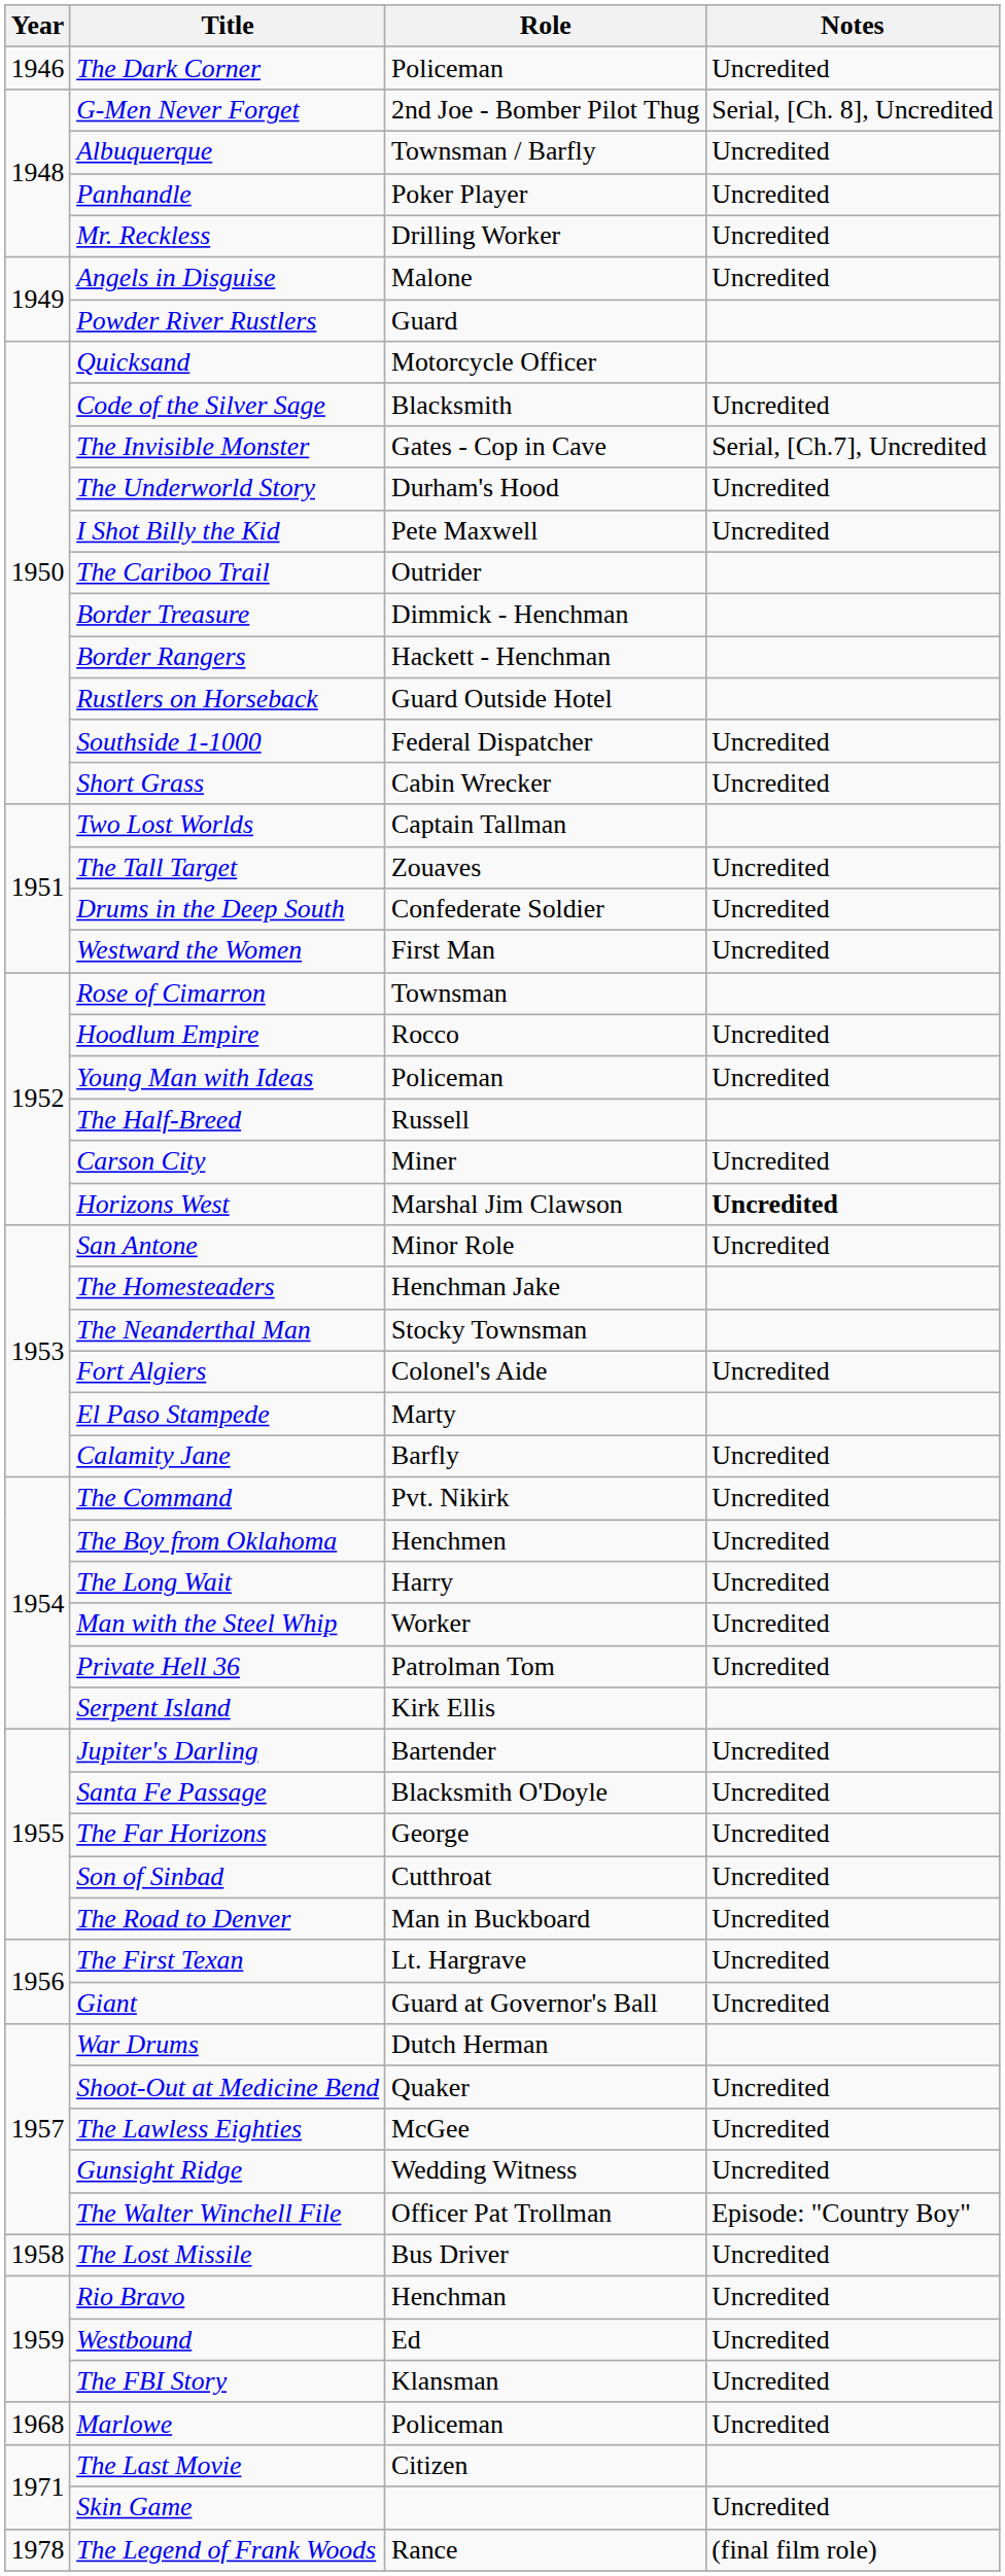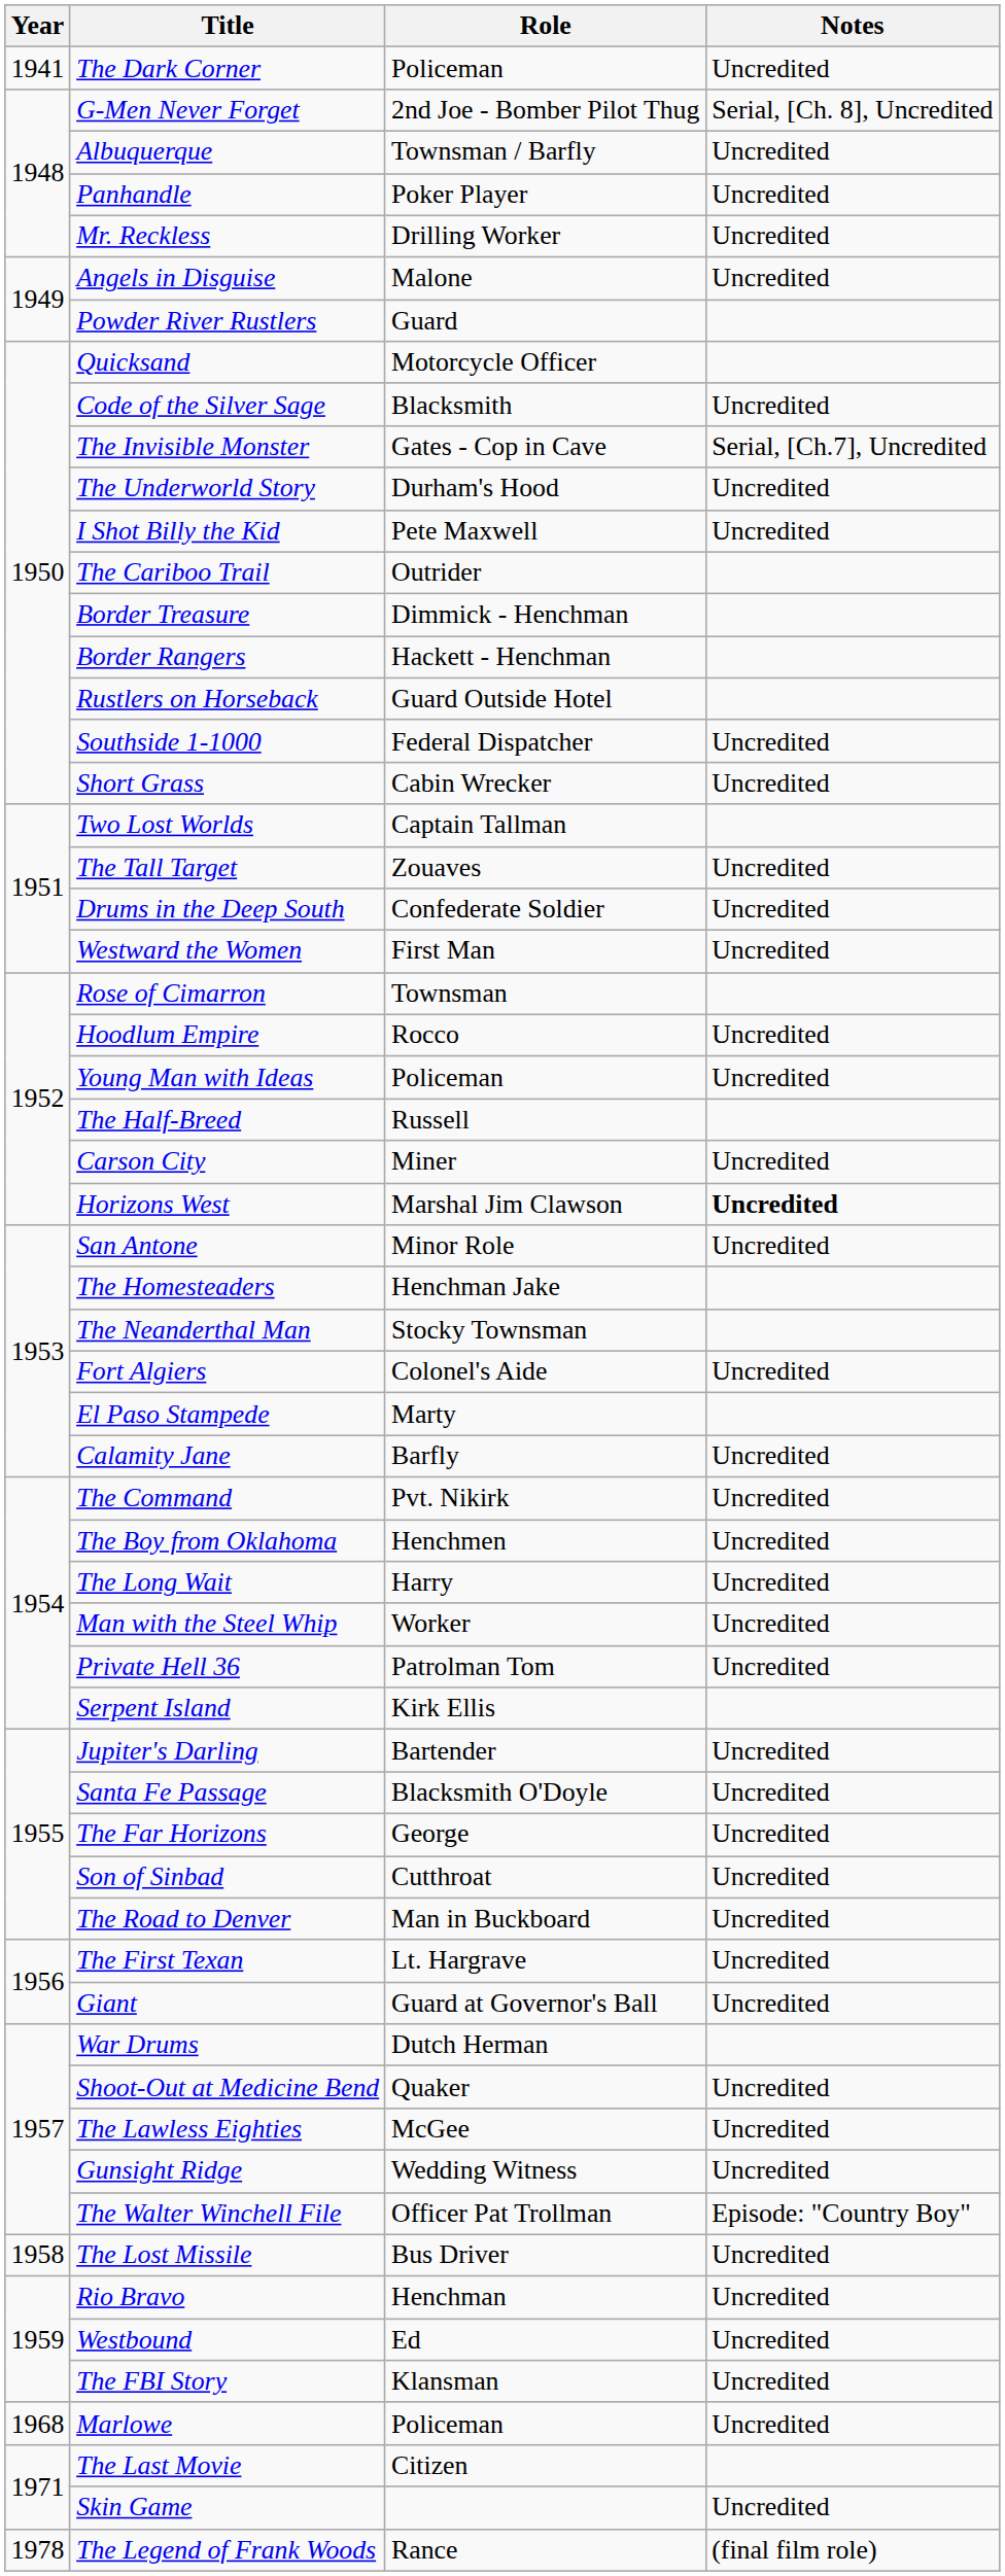The Dark Corner | Year: 1946 -> 1941
